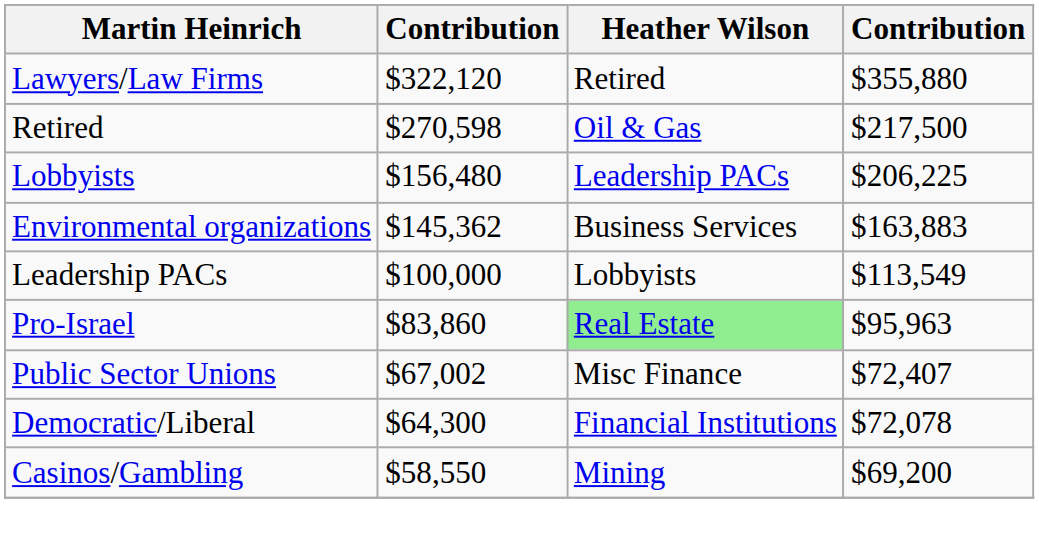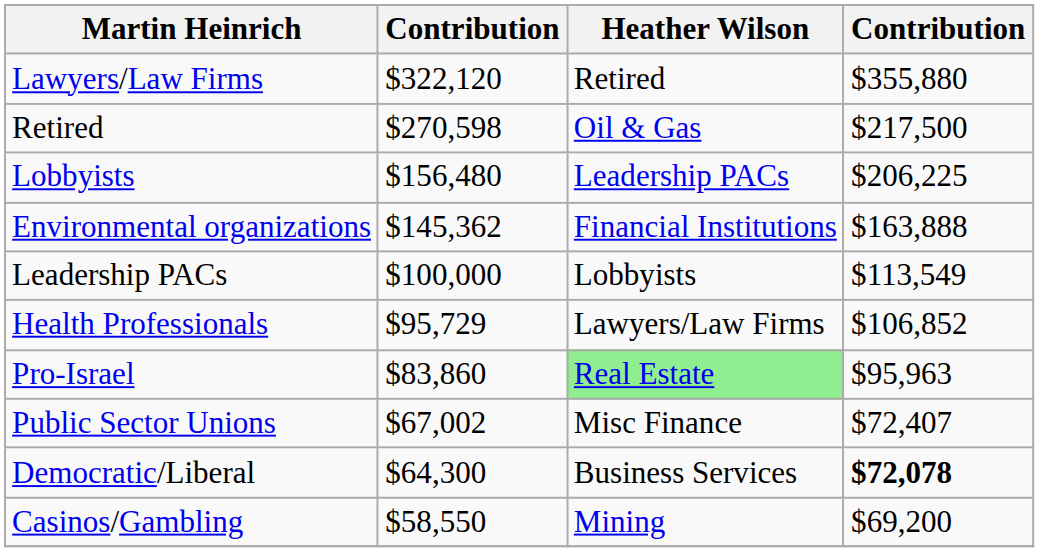Environmental organizations | Heather Wilson: Business Services -> Financial Institutions
Environmental organizations | column 4: $163,883 -> $163,888
+ row: Health Professionals | $95,729 | Lawyers/Law Firms | $106,852
Democratic/Liberal | Heather Wilson: Financial Institutions -> Business Services
Democratic/Liberal | column 4: normal -> bold
